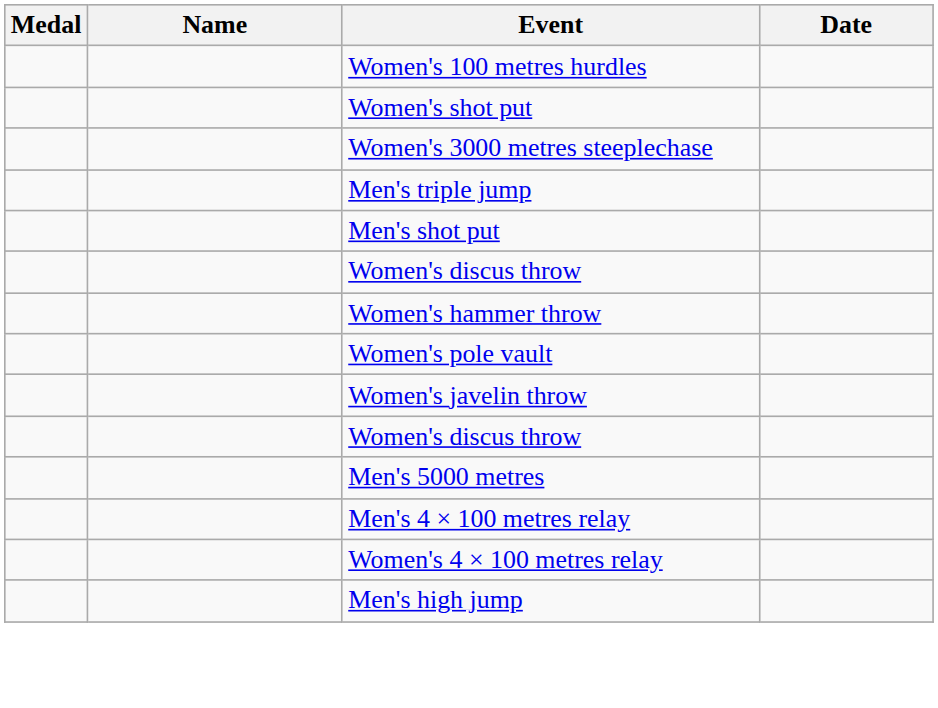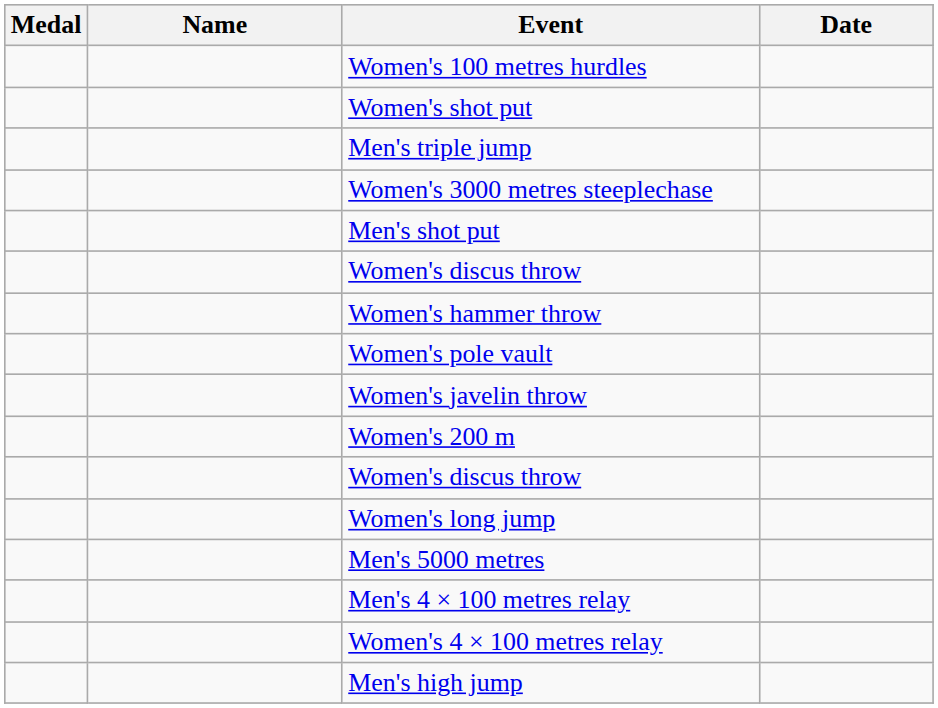rows swapped: Men's triple jump <-> Women's 3000 metres steeplechase
+ row: Women's 200 m
+ row: Women's long jump
